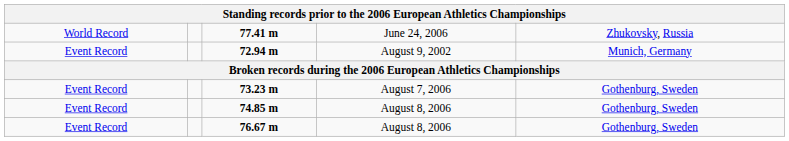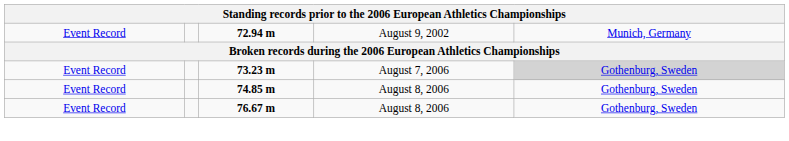- row: World Record | 77.41 m | June 24, 2006 | Zhukovsky, Russia
73.23 m | column 5: no background -> lightgrey background
